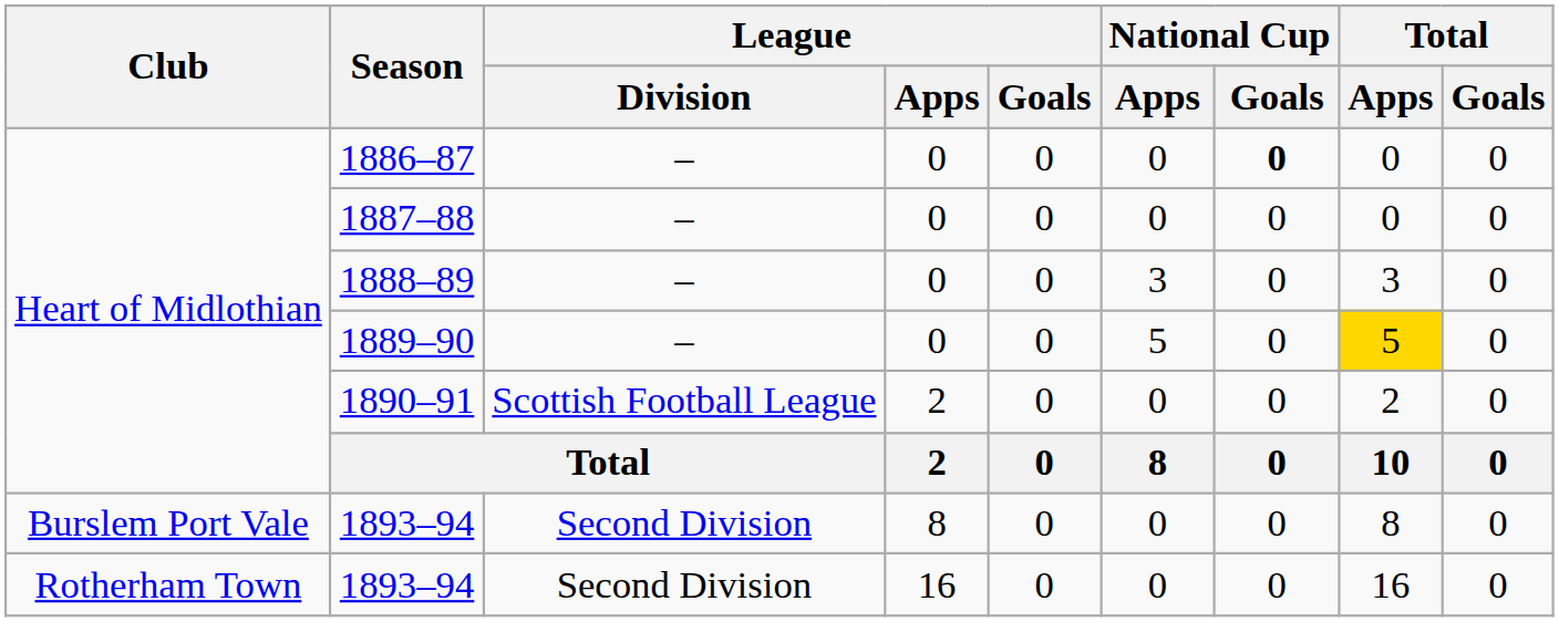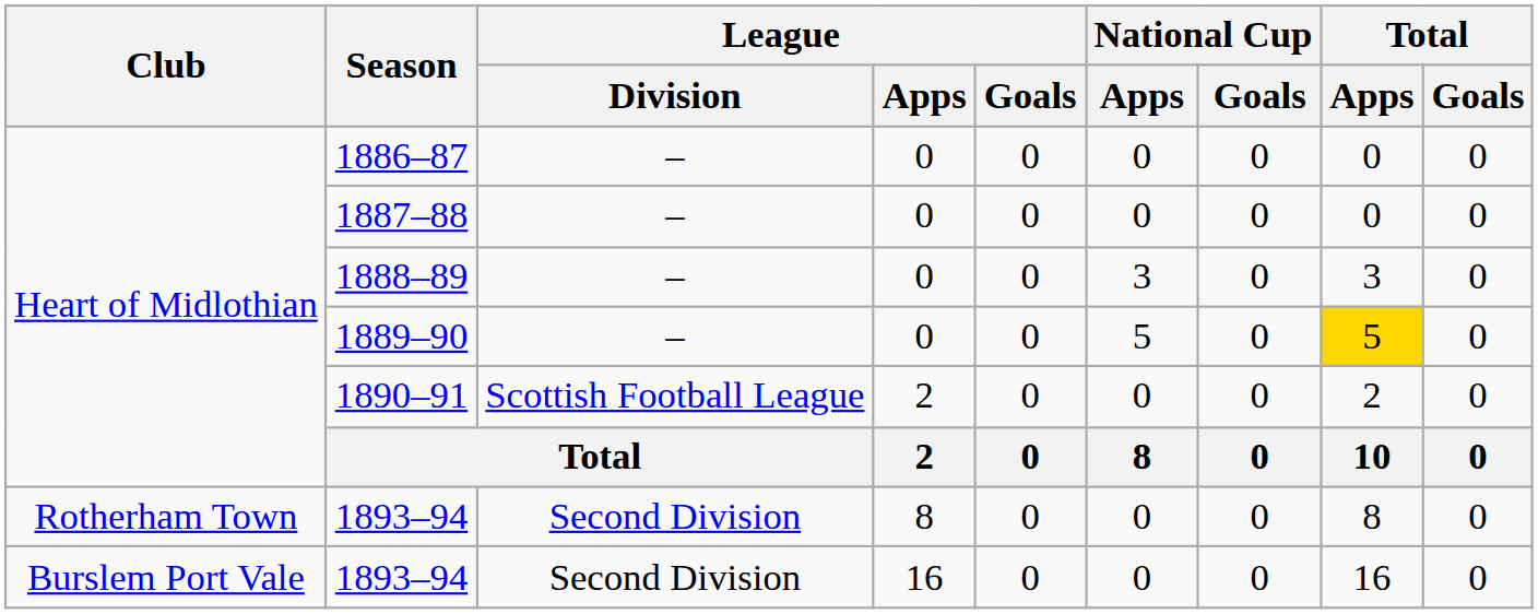1886–87 | National Cup / Goals: bold -> normal
1893–94 / 8 | Club: Burslem Port Vale -> Rotherham Town
1893–94 / 16 | Club: Rotherham Town -> Burslem Port Vale
